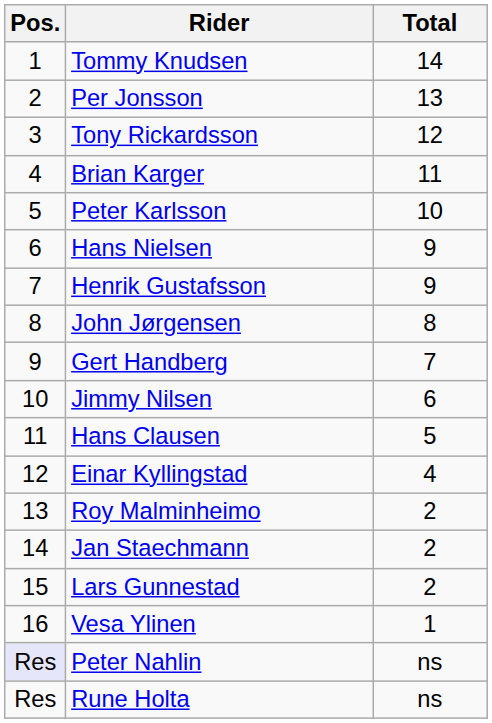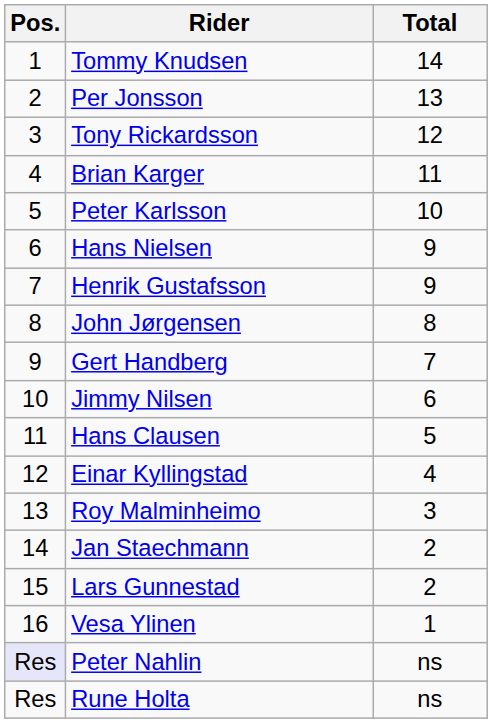Roy Malminheimo | Total: 2 -> 3
